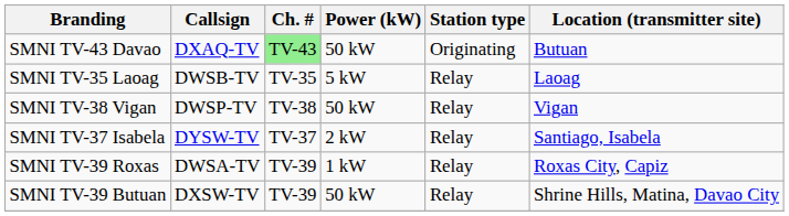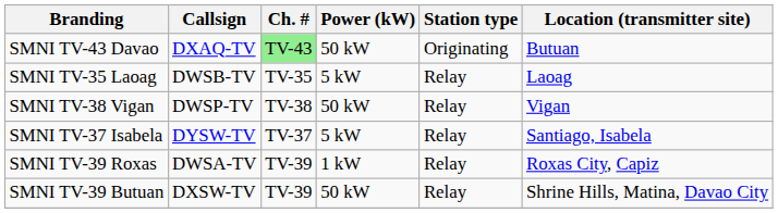SMNI TV-37 Isabela | Power (kW): 2 kW -> 5 kW
